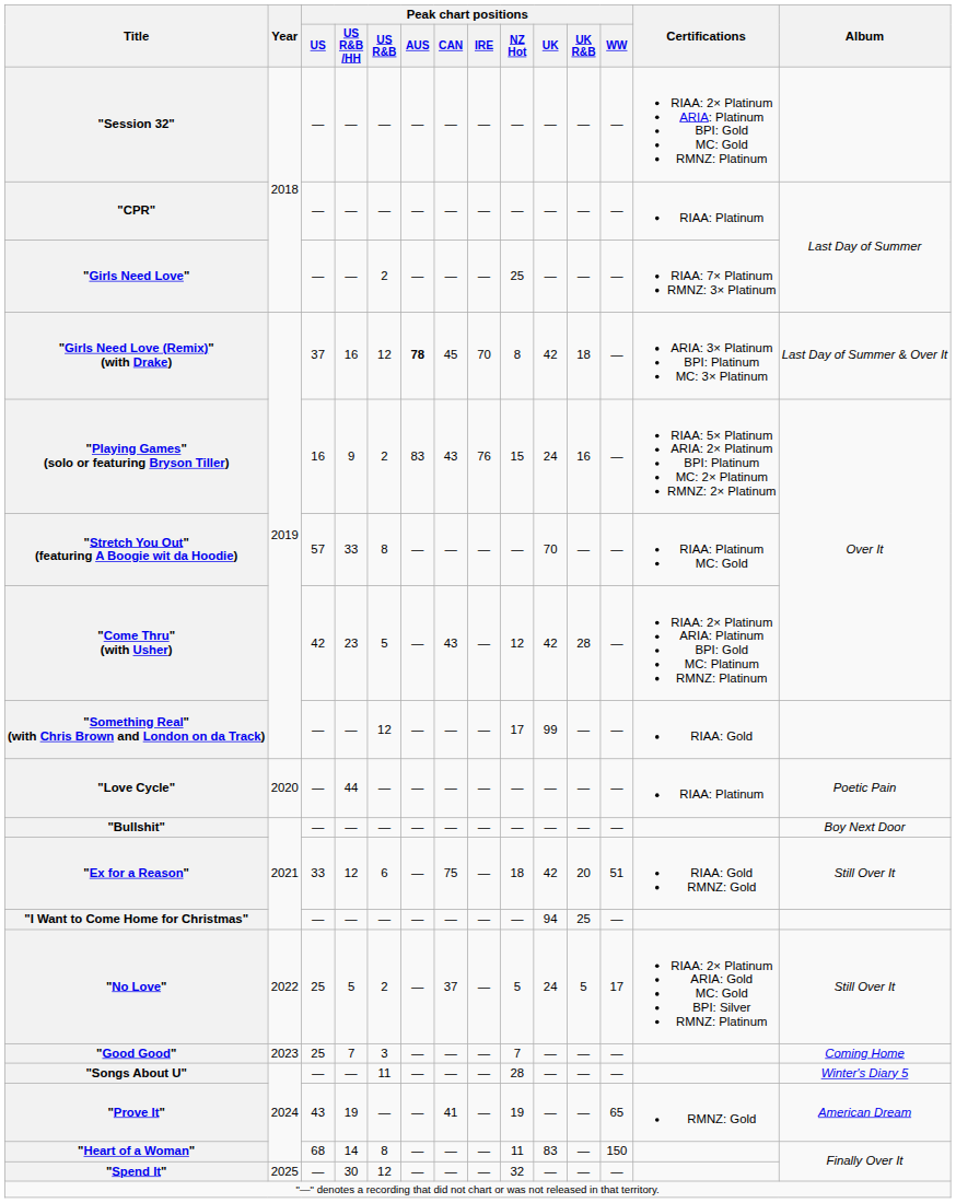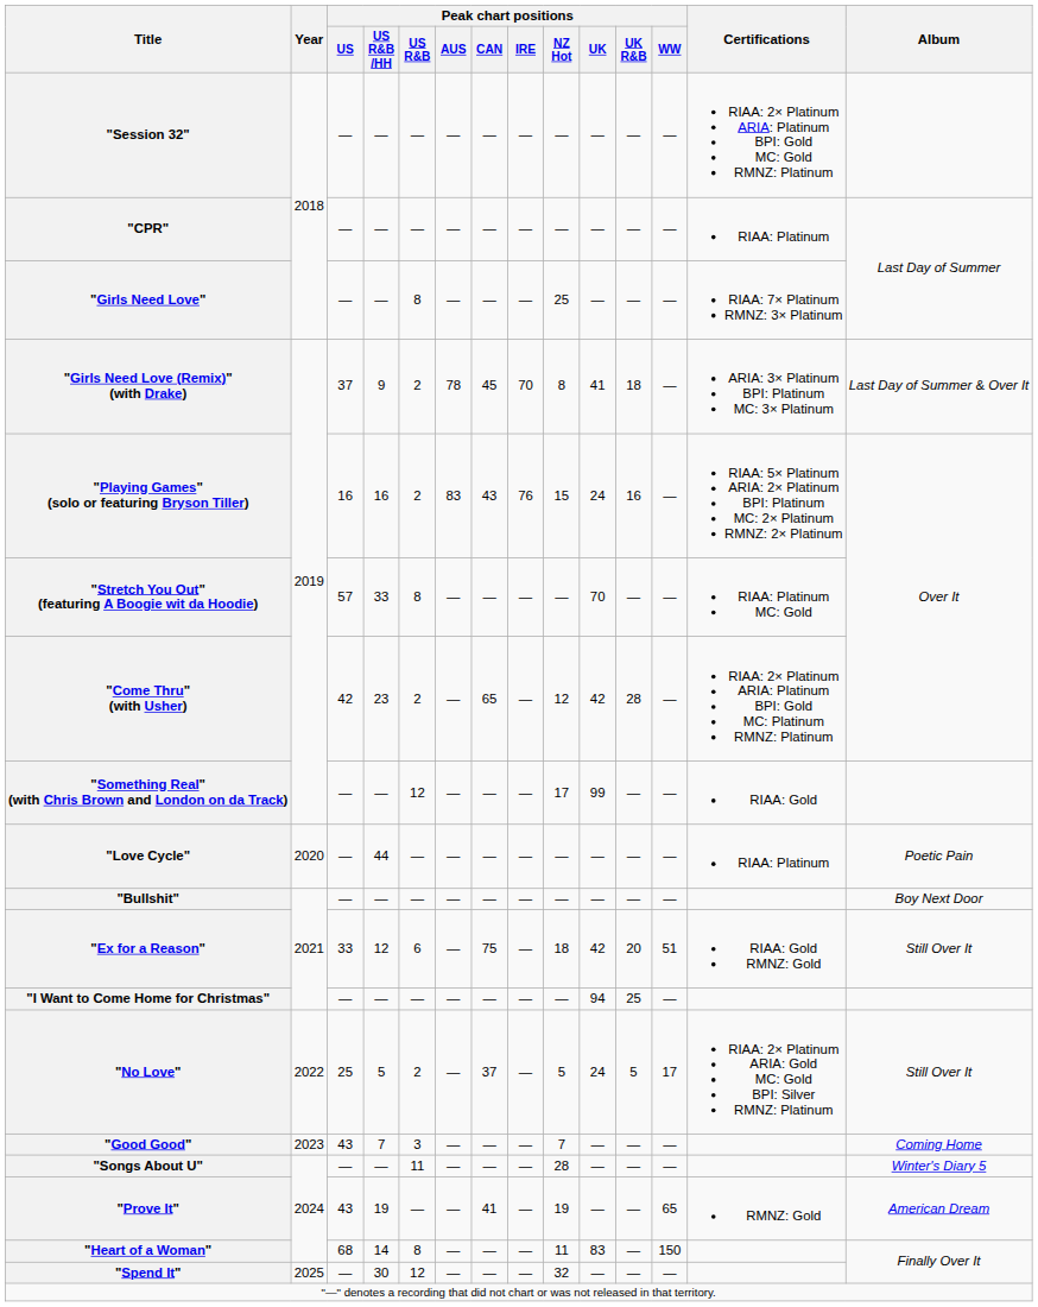"Girls Need Love" | Peak chart positions / US R&B: 2 -> 8
"Girls Need Love (Remix)" (with Drake) | Peak chart positions / US R&B /HH: 16 -> 9
"Girls Need Love (Remix)" (with Drake) | Peak chart positions / US R&B: 12 -> 2
"Girls Need Love (Remix)" (with Drake) | Peak chart positions / AUS: bold -> normal
"Girls Need Love (Remix)" (with Drake) | Peak chart positions / UK: 42 -> 41
"Playing Games" (solo or featuring Bryson Tiller) | Peak chart positions / US R&B /HH: 9 -> 16
"Come Thru" (with Usher) | Peak chart positions / US R&B: 5 -> 2
"Come Thru" (with Usher) | Peak chart positions / CAN: 43 -> 65
"Good Good" | Peak chart positions / US: 25 -> 43
